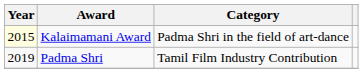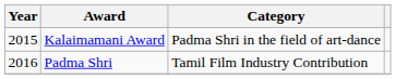Kalaimamani Award | Year: lightyellow background -> no background
Padma Shri | Year: 2019 -> 2016
